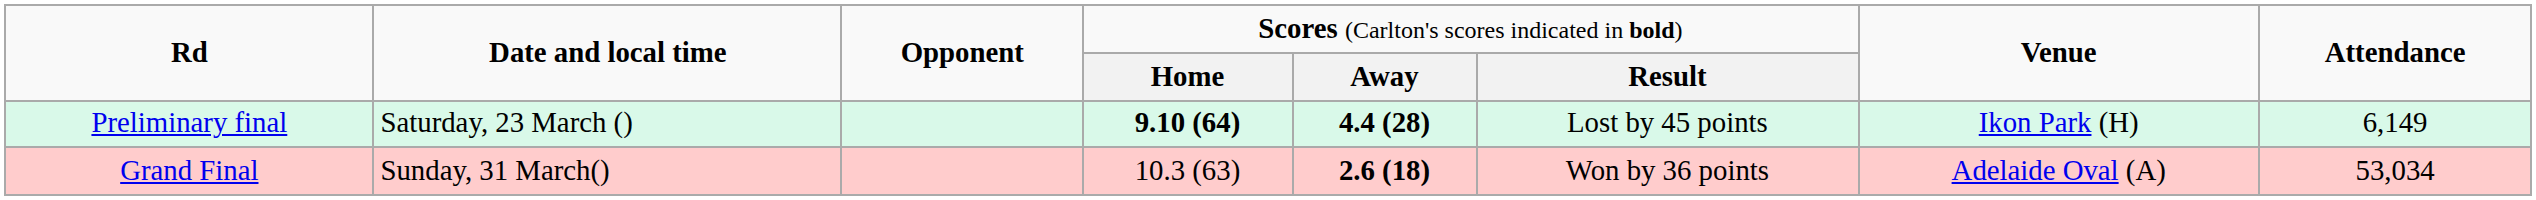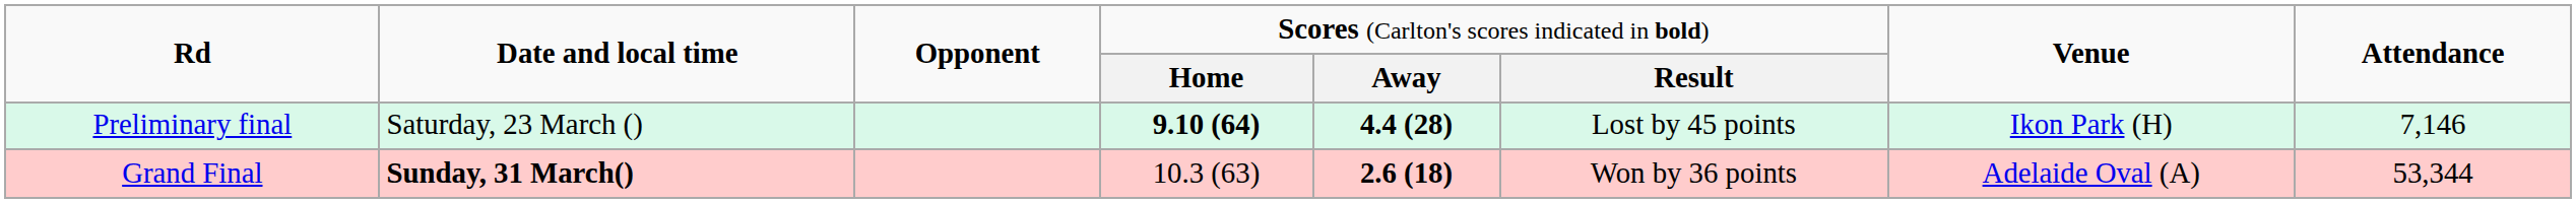Preliminary final | column 8: 6,149 -> 7,146
Grand Final | column 2: normal -> bold
Grand Final | column 8: 53,034 -> 53,344
